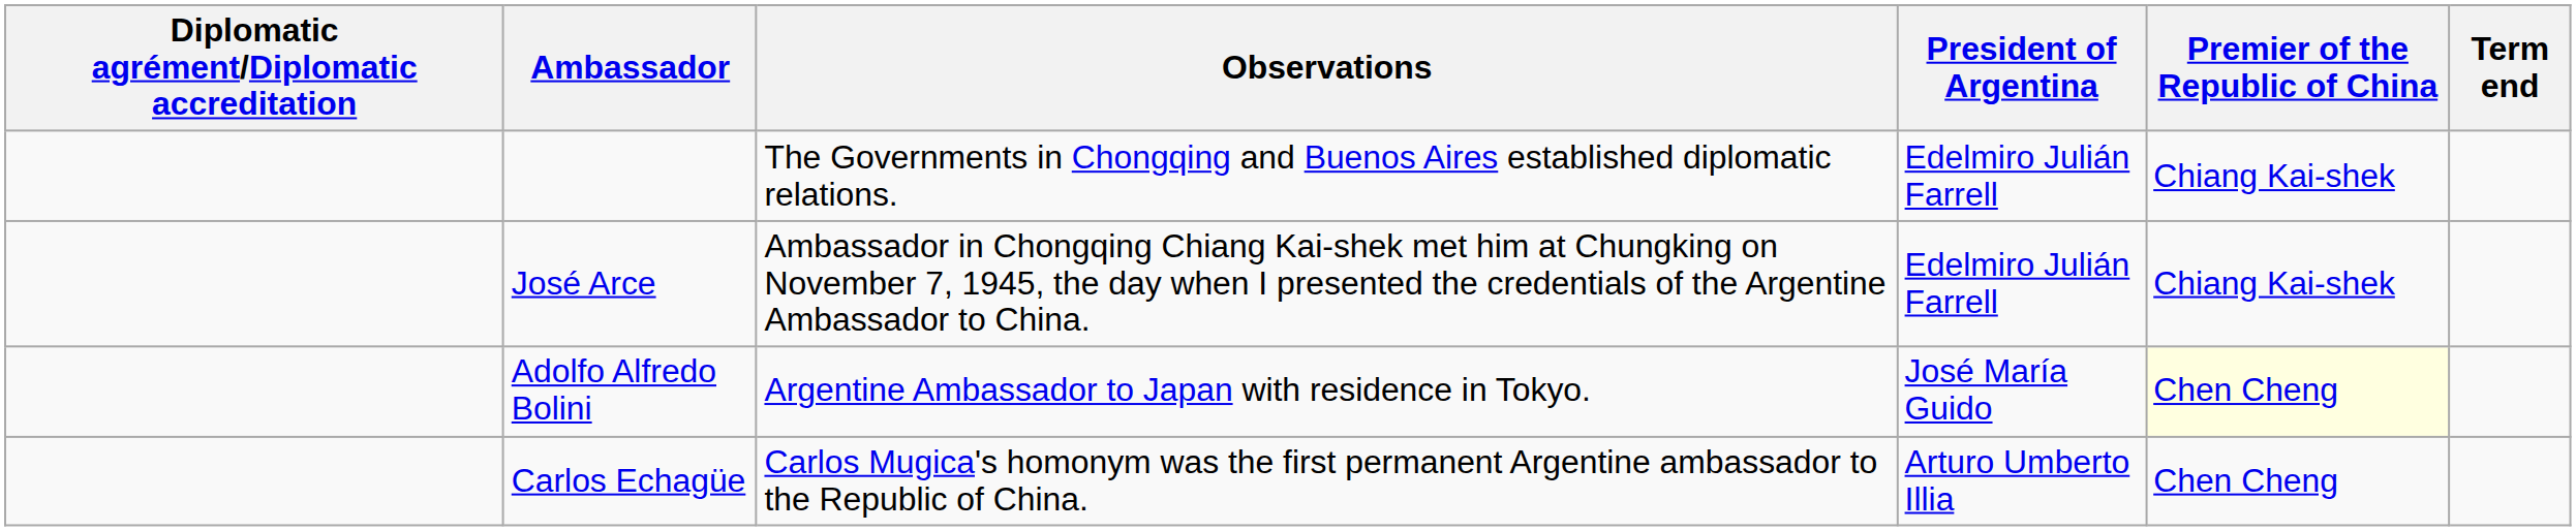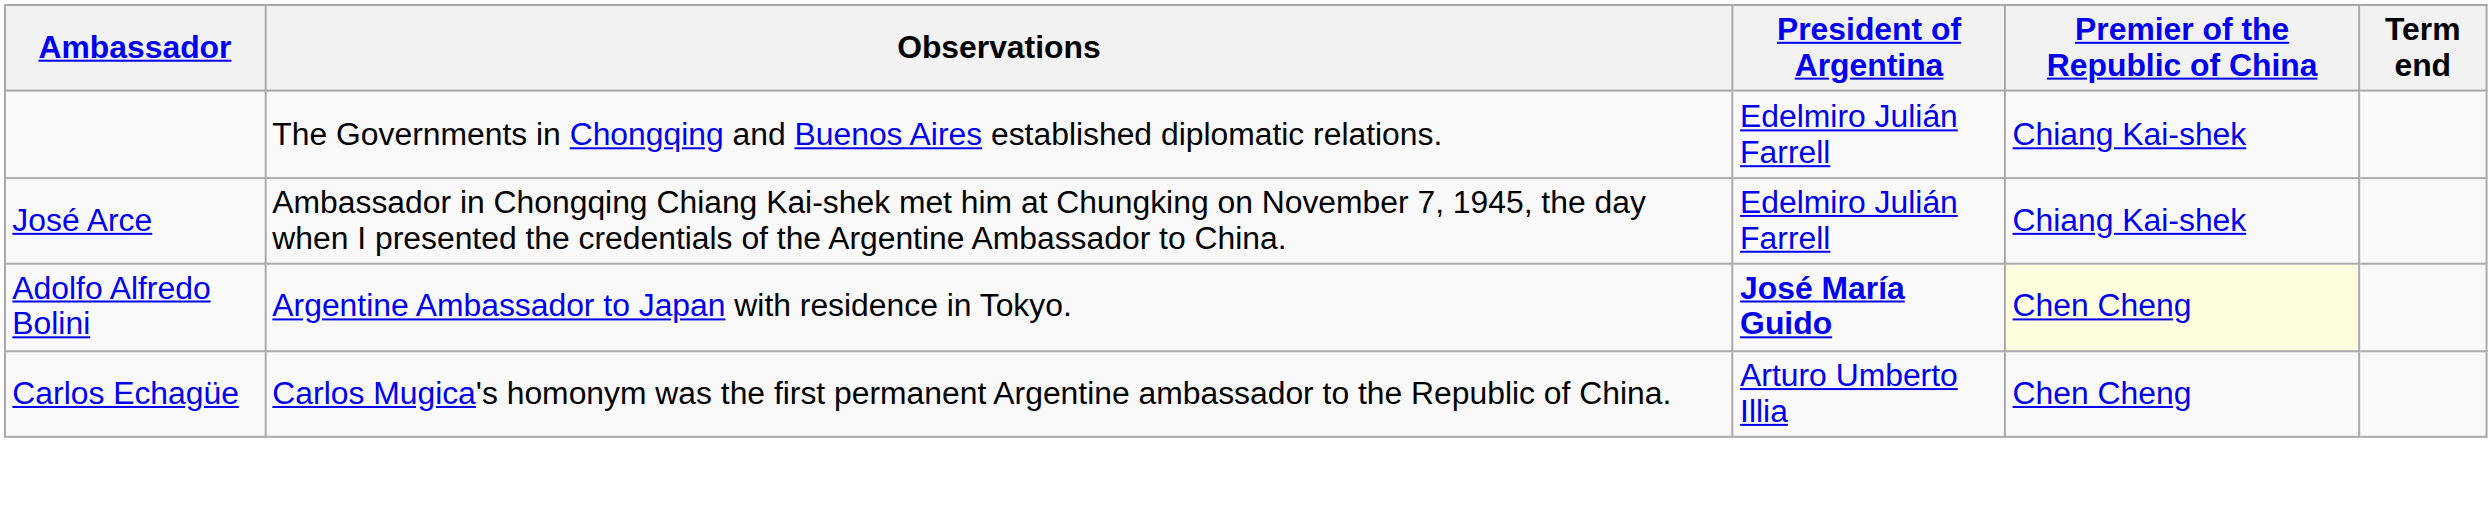- column: Diplomatic agrément/Diplomatic accreditation
Adolfo Alfredo Bolini | President of Argentina: normal -> bold
